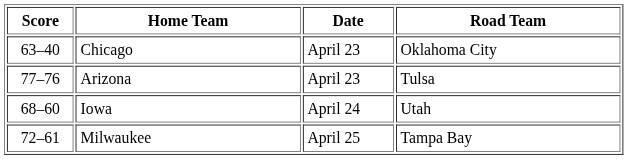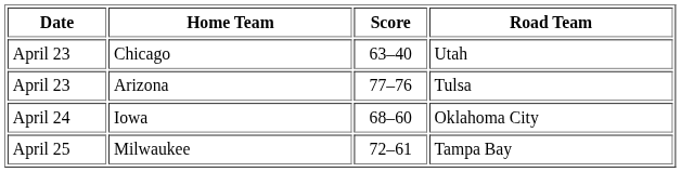columns swapped: Date <-> Score
Chicago | Road Team: Oklahoma City -> Utah
Iowa | Road Team: Utah -> Oklahoma City
